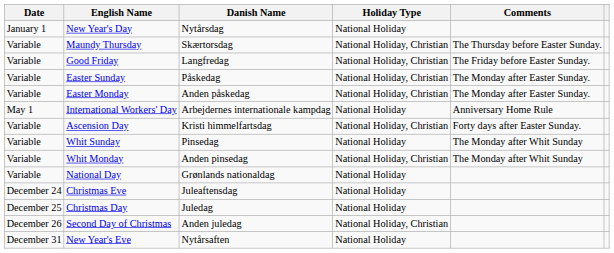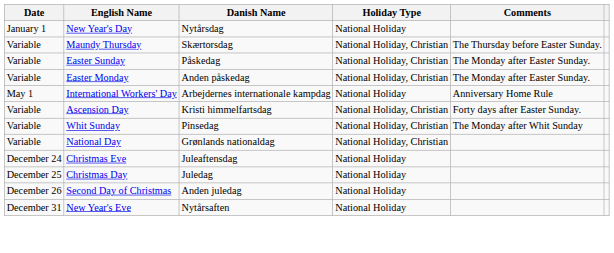- row: Variable | Good Friday | Langfredag | National Holiday, Christian | The Friday before Easter Sunday.
Whit Sunday | Holiday Type: National Holiday -> National Holiday, Christian
- row: Variable | Whit Monday | Anden pinsedag | National Holiday, Christian | The Monday after Whit Sunday
National Day | Holiday Type: National Holiday -> National Holiday, Christian
Second Day of Christmas | Holiday Type: National Holiday, Christian -> National Holiday
